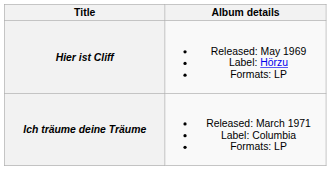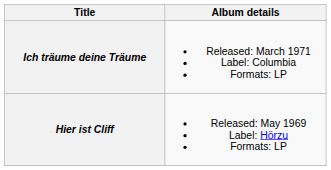rows swapped: Hier ist Cliff <-> Ich träume deine Träume
